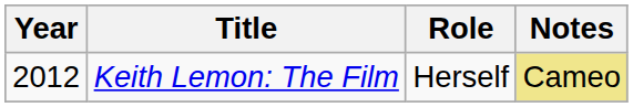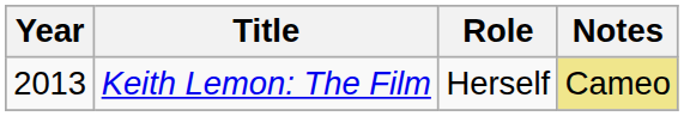Keith Lemon: The Film | Year: 2012 -> 2013
